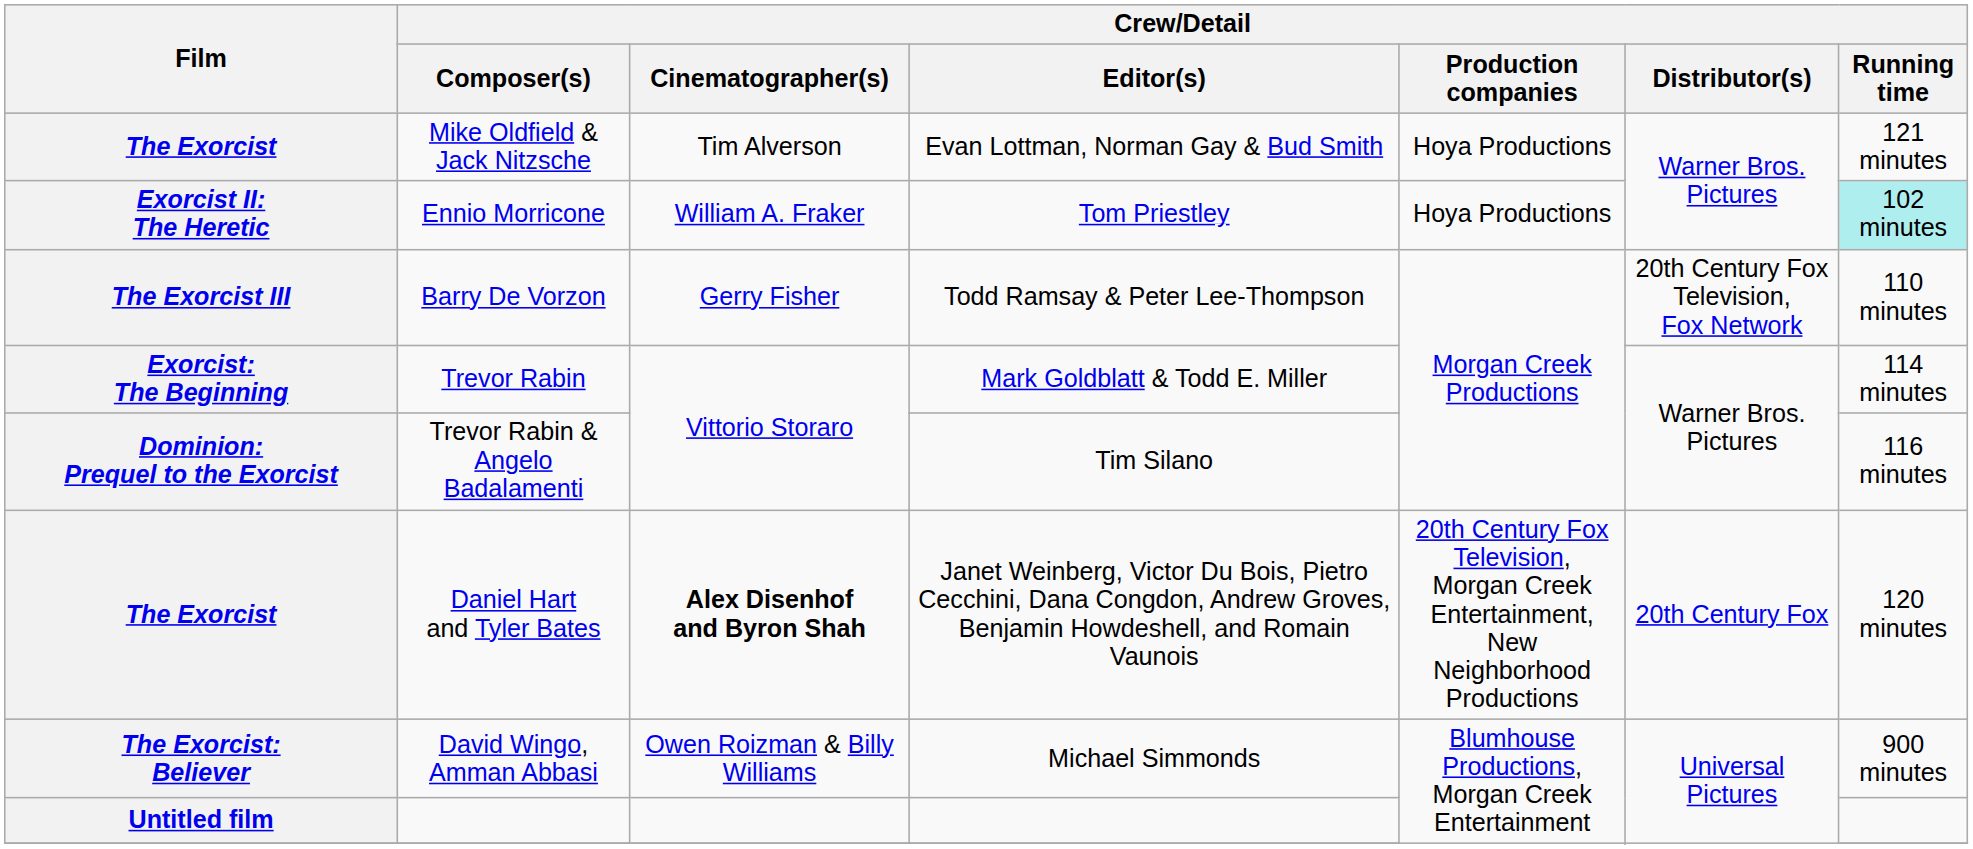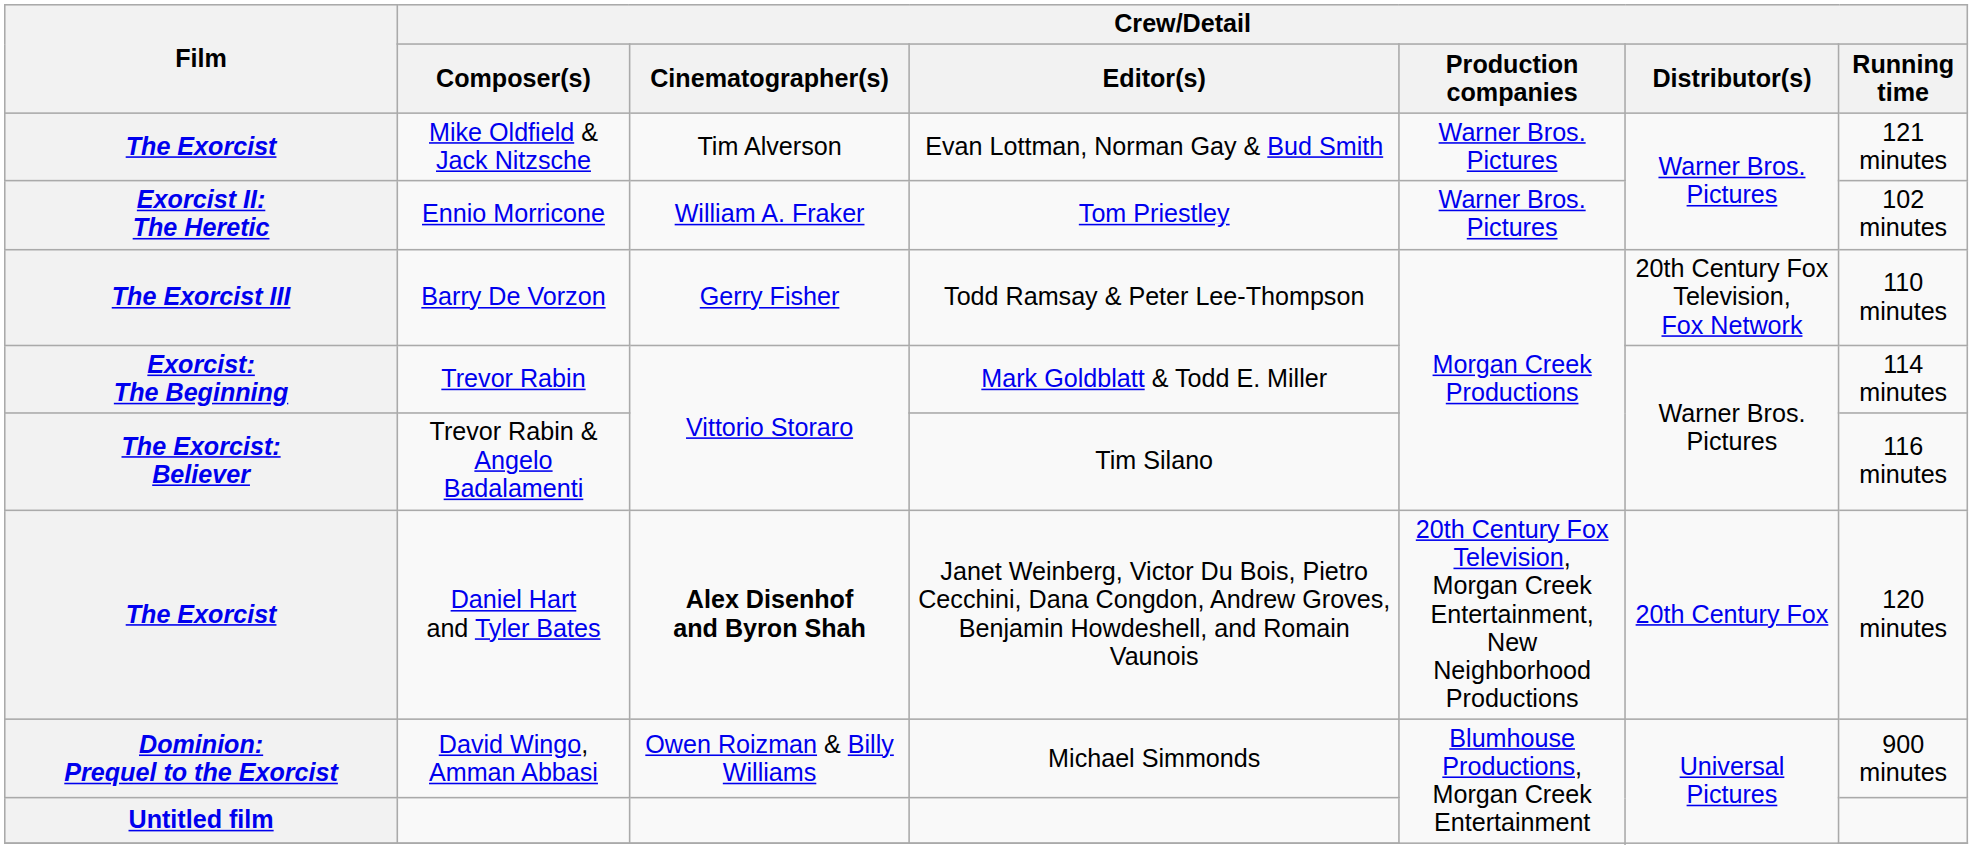Mike Oldfield & Jack Nitzsche | Crew/Detail / Production companies: Hoya Productions -> Warner Bros. Pictures
Ennio Morricone | Crew/Detail / Production companies: Hoya Productions -> Warner Bros. Pictures
Ennio Morricone | Crew/Detail / Running time: paleturquoise background -> no background
Trevor Rabin & Angelo Badalamenti | Film: Dominion: Prequel to the Exorcist -> The Exorcist: Believer
David Wingo, Amman Abbasi | Film: The Exorcist: Believer -> Dominion: Prequel to the Exorcist
